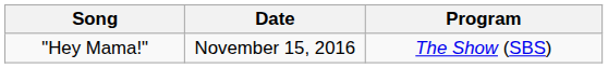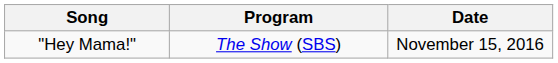columns swapped: Program <-> Date
